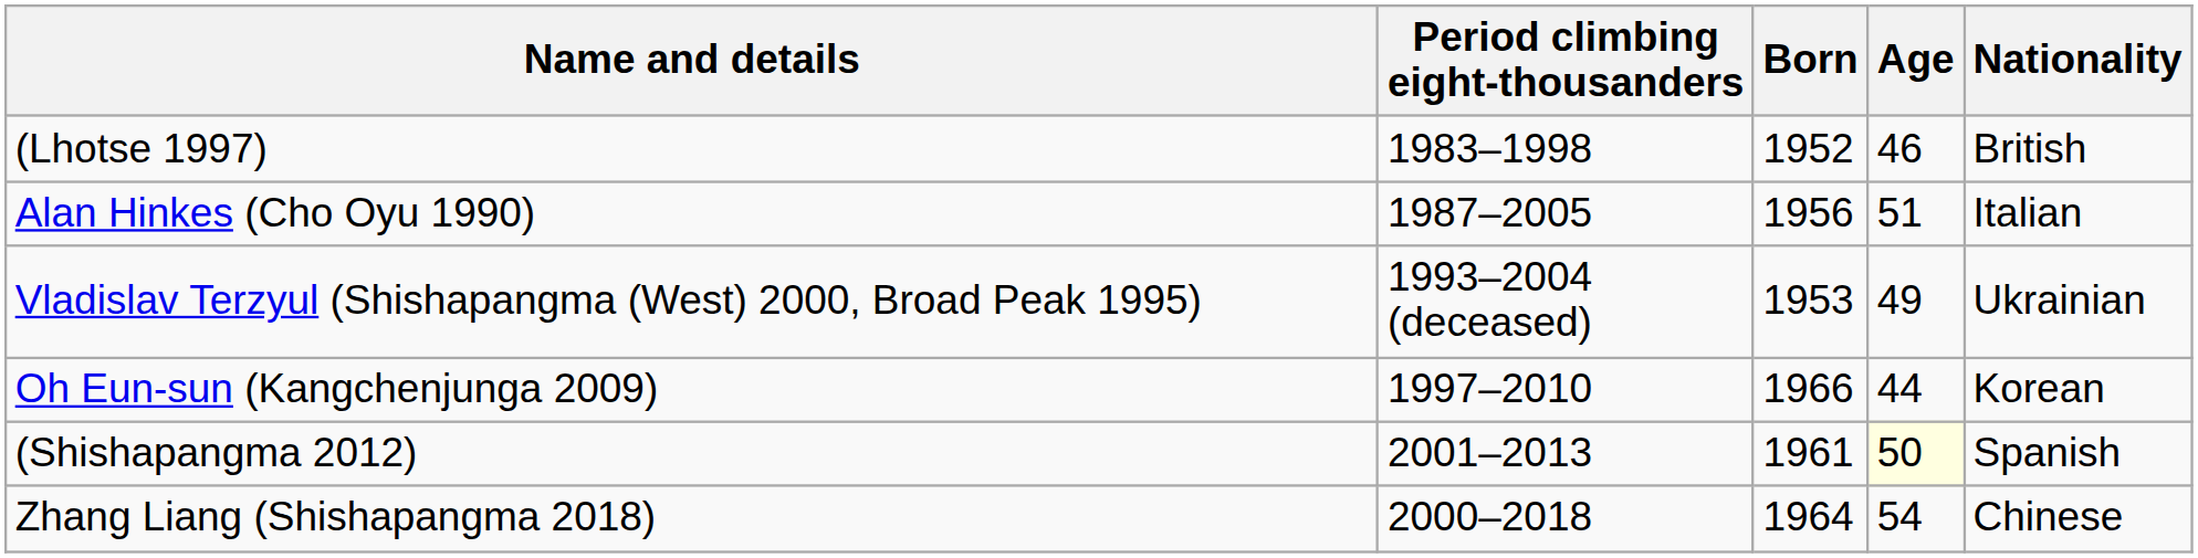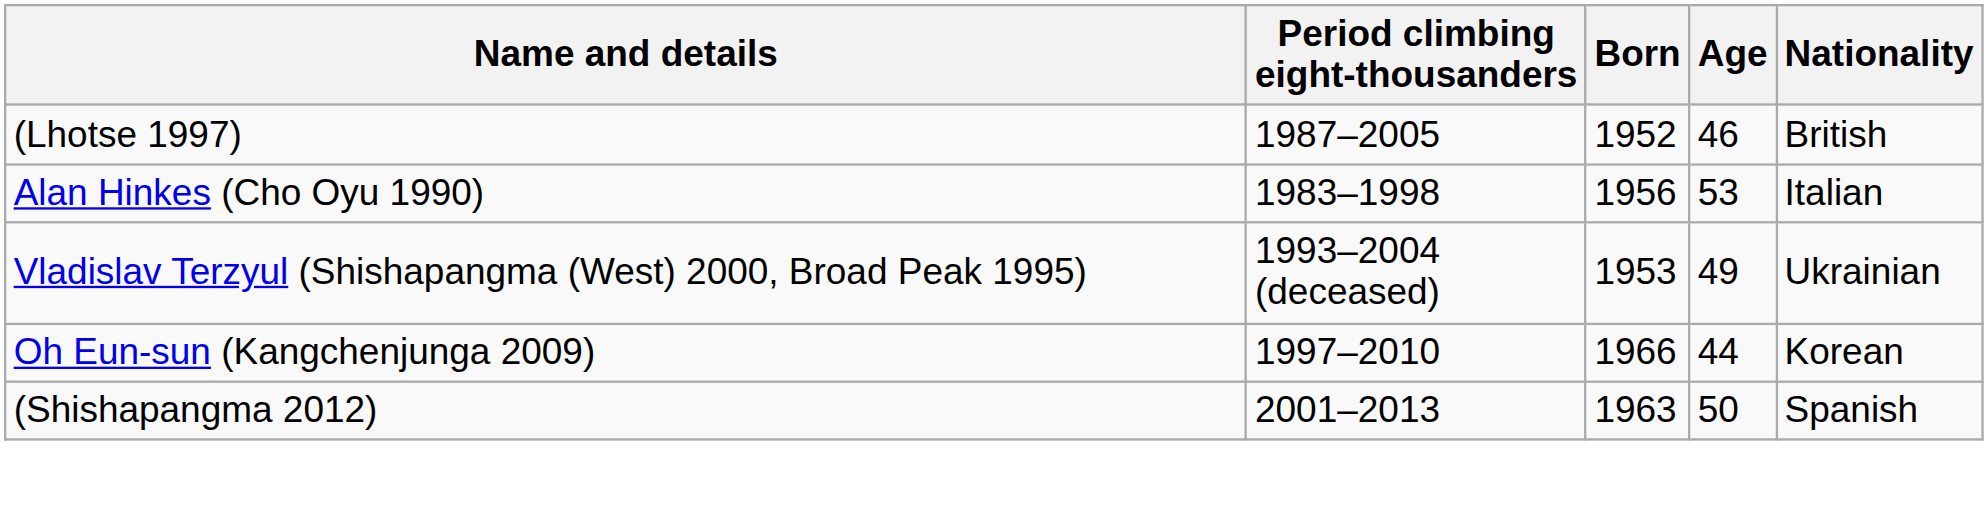(Lhotse 1997) | Period climbing eight-thousanders: 1983–1998 -> 1987–2005
Alan Hinkes (Cho Oyu 1990) | Period climbing eight-thousanders: 1987–2005 -> 1983–1998
Alan Hinkes (Cho Oyu 1990) | Age: 51 -> 53
(Shishapangma 2012) | Born: 1961 -> 1963
(Shishapangma 2012) | Age: lightyellow background -> no background
- row: Zhang Liang (Shishapangma 2018) | 2000–2018 | 1964 | 54 | Chinese
